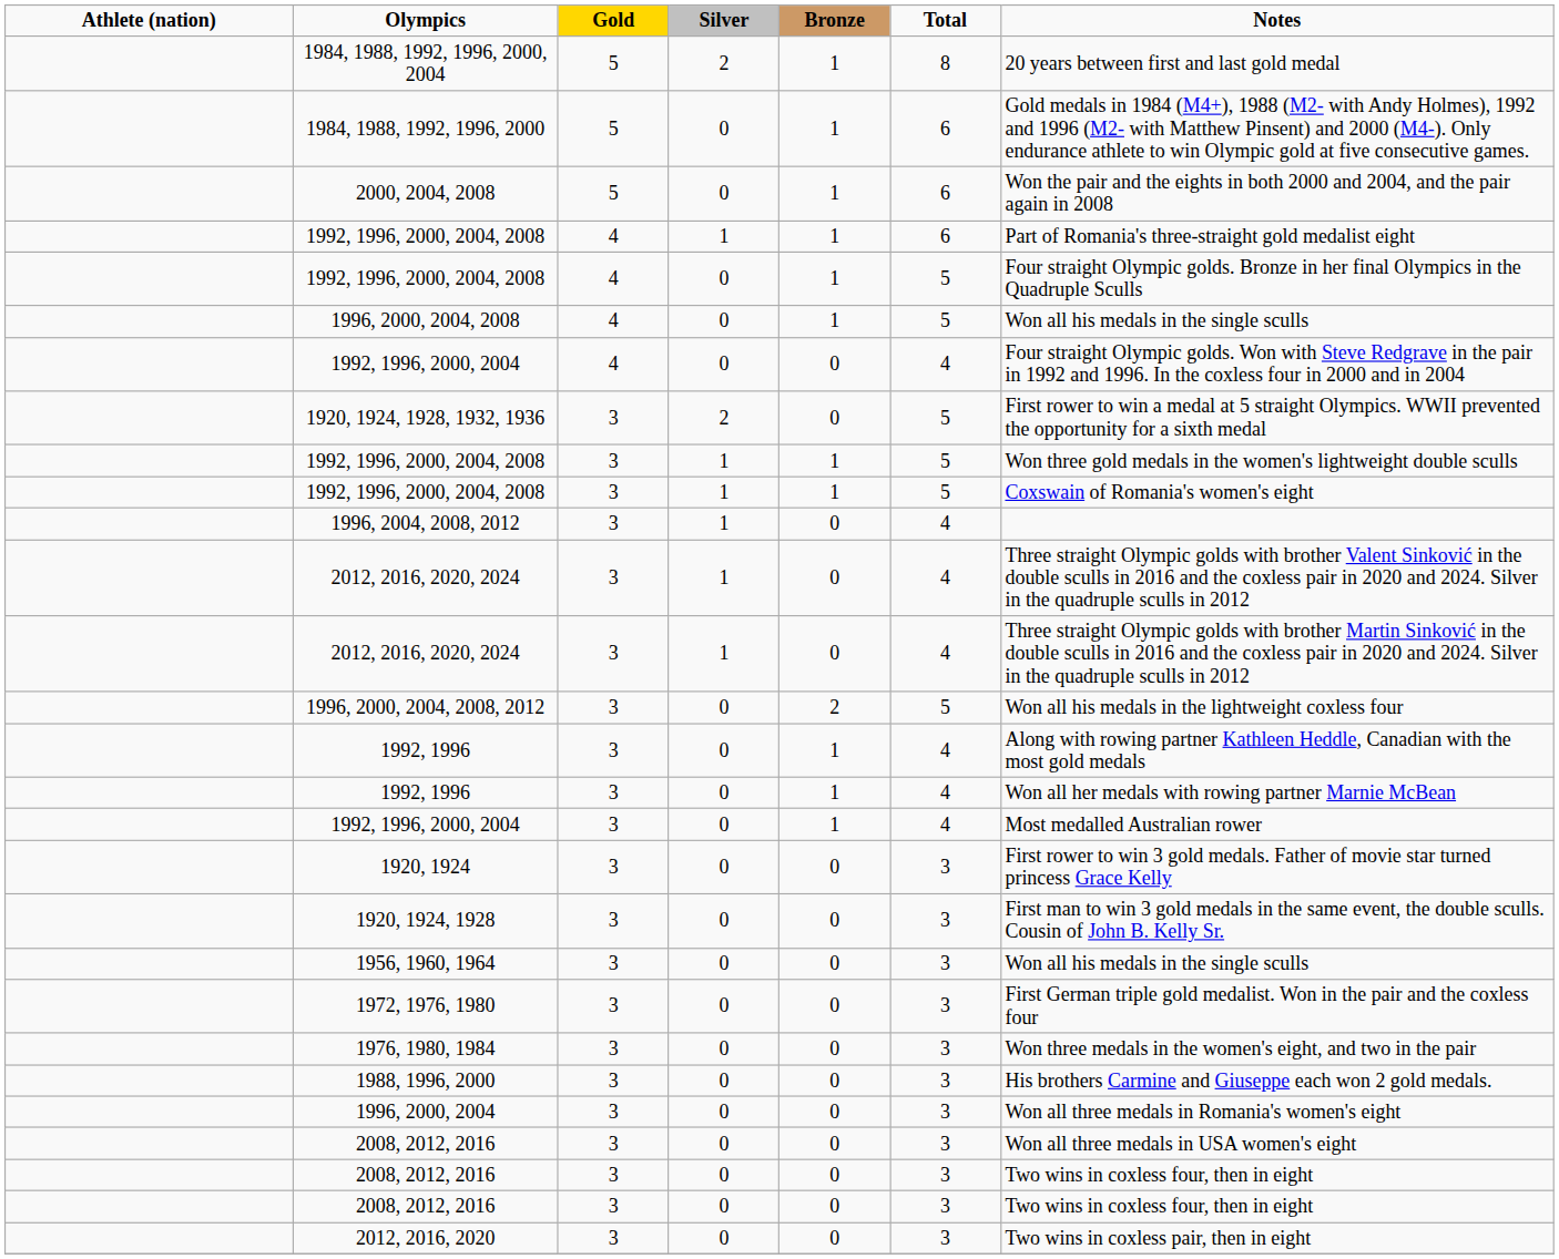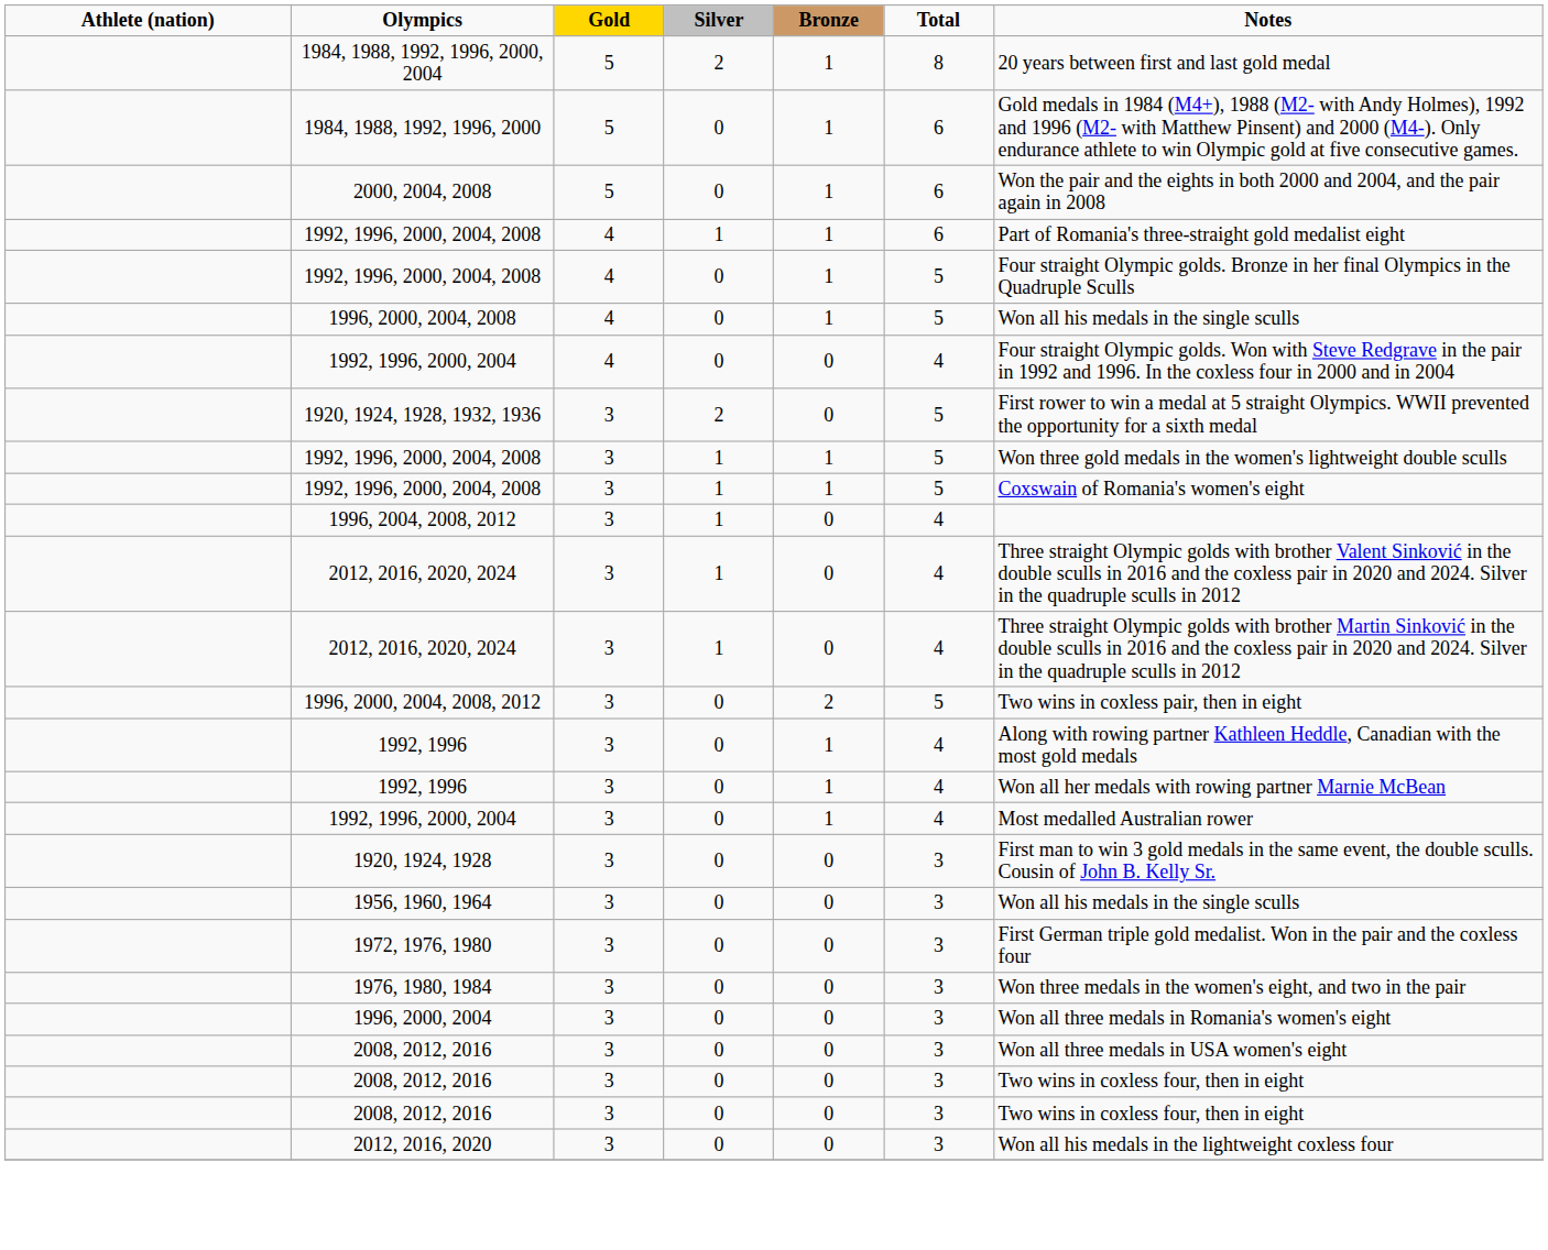1996, 2000, 2004, 2008, 2012 | Notes: Won all his medals in the lightweight coxless four -> Two wins in coxless pair, then in eight
- row: 1920, 1924 | 3 | 0 | 0 | 3 | First rower to win 3 gold medals. Father of movie star turned princess Grace Kelly
- row: 1988, 1996, 2000 | 3 | 0 | 0 | 3 | His brothers Carmine and Giuseppe each won 2 gold medals.
2012, 2016, 2020 | Notes: Two wins in coxless pair, then in eight -> Won all his medals in the lightweight coxless four
